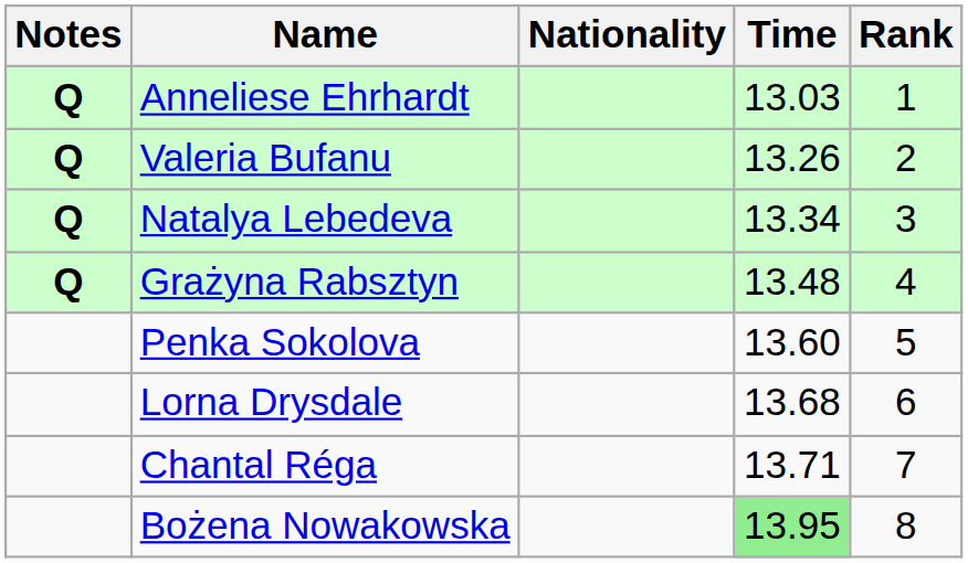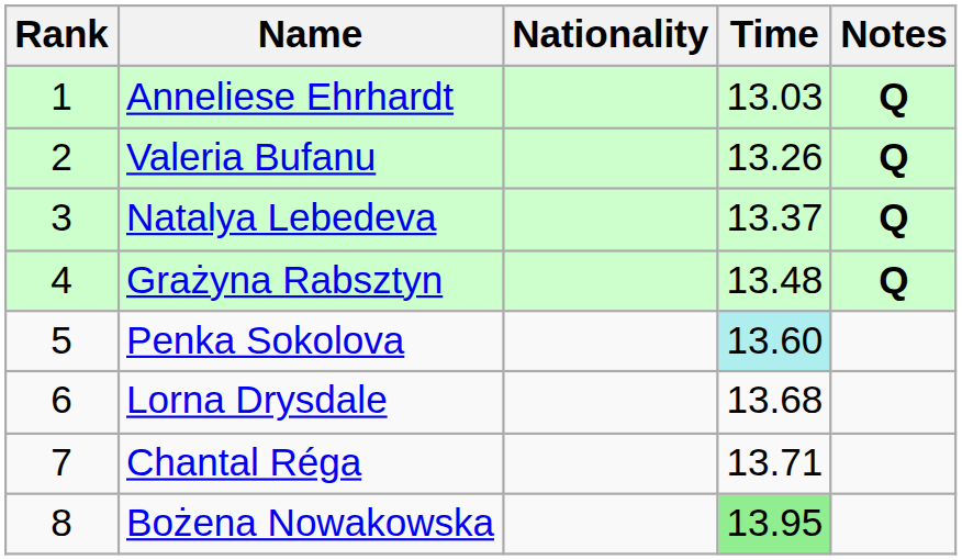columns swapped: Rank <-> Notes
Natalya Lebedeva | Time: 13.34 -> 13.37
Penka Sokolova | Time: no background -> paleturquoise background
